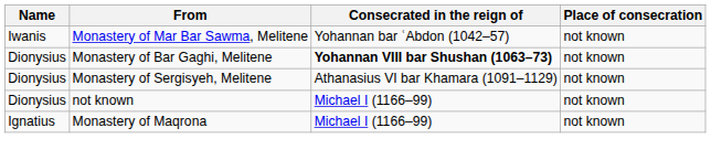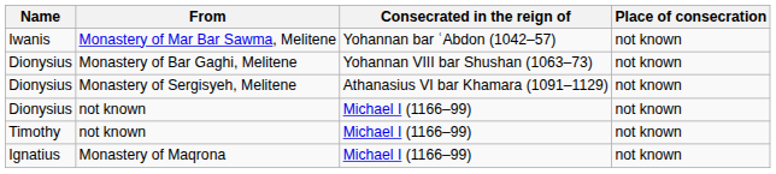Monastery of Bar Gaghi, Melitene | Consecrated in the reign of: bold -> normal
+ row: Timothy | not known | Michael I (1166–99) | not known
